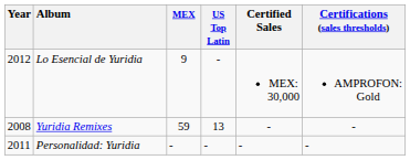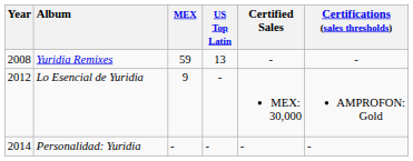rows swapped: Yuridia Remixes <-> Lo Esencial de Yuridia
Personalidad: Yuridia | Year: 2011 -> 2014
